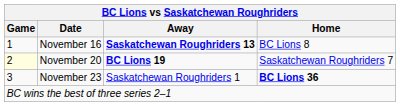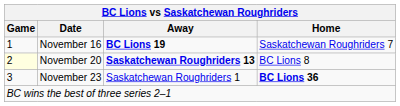November 16 | Away: Saskatchewan Roughriders 13 -> BC Lions 19
November 16 | Home: BC Lions 8 -> Saskatchewan Roughriders 7
November 20 | Away: BC Lions 19 -> Saskatchewan Roughriders 13
November 20 | Home: Saskatchewan Roughriders 7 -> BC Lions 8
